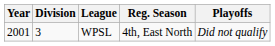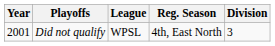columns swapped: Division <-> Playoffs
